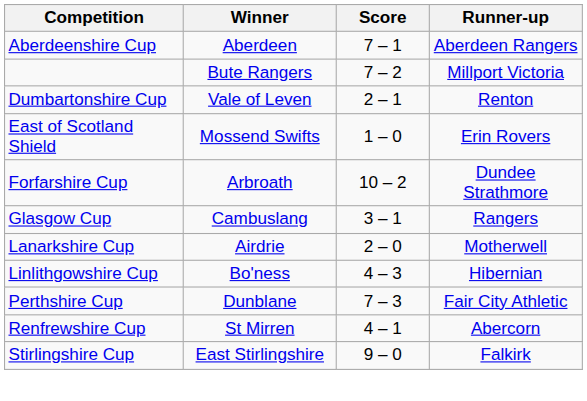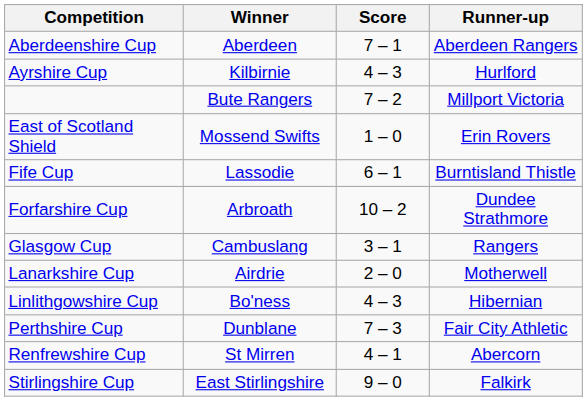+ row: Ayrshire Cup | Kilbirnie | 4 – 3 | Hurlford
- row: Dumbartonshire Cup | Vale of Leven | 2 – 1 | Renton
+ row: Fife Cup | Lassodie | 6 – 1 | Burntisland Thistle
